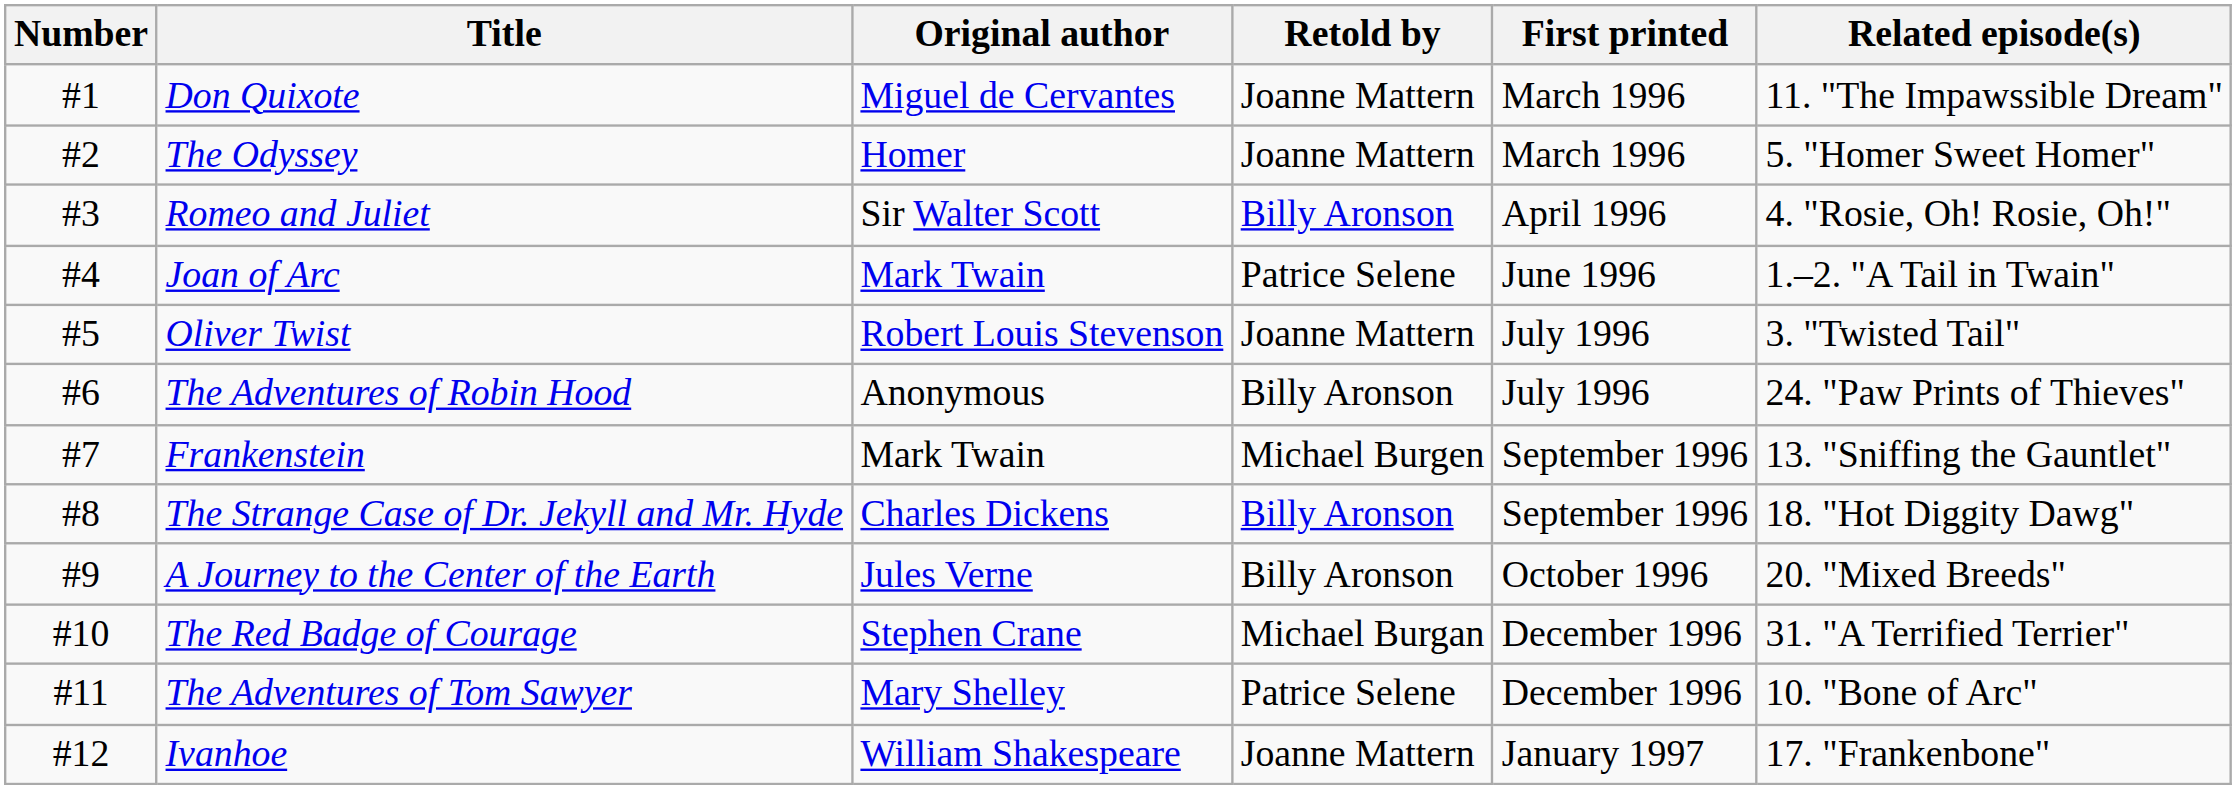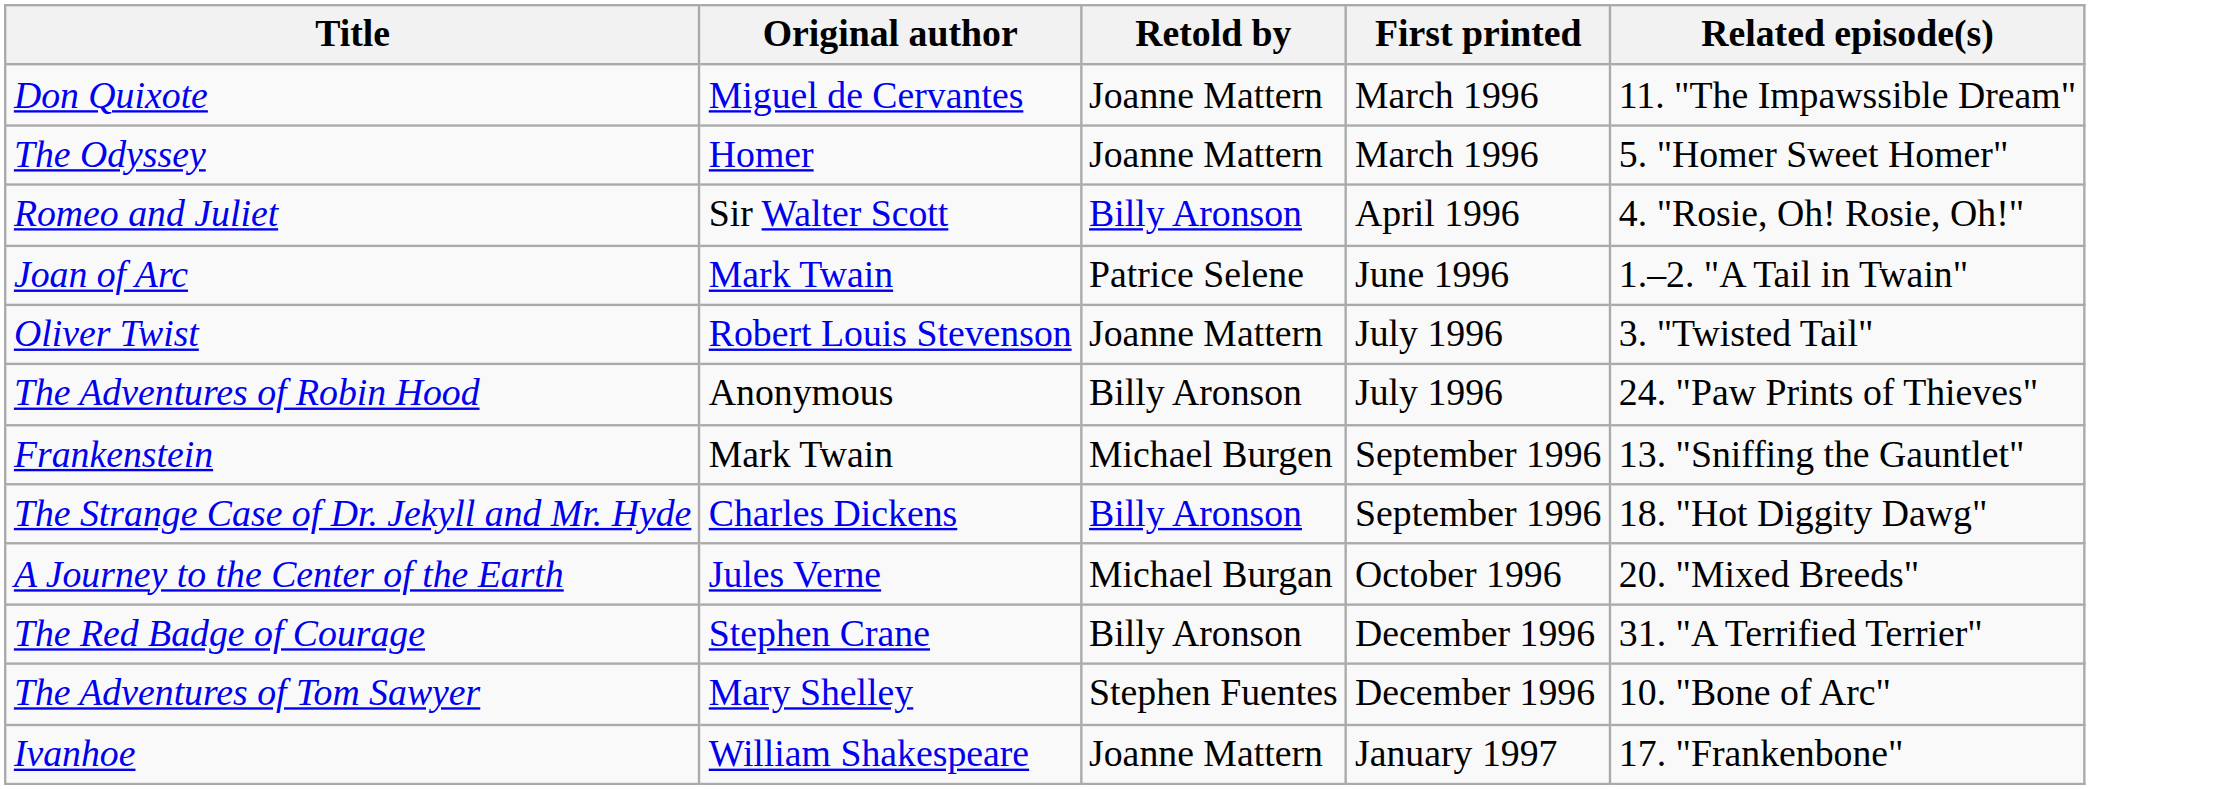- column: Number | #1 | #2 | #3 | #4 | #5 | #6 | #7 | #8 | #9 | #10 | #11 | #12
A Journey to the Center of the Earth | Retold by: Billy Aronson -> Michael Burgan
The Red Badge of Courage | Retold by: Michael Burgan -> Billy Aronson
The Adventures of Tom Sawyer | Retold by: Patrice Selene -> Stephen Fuentes
